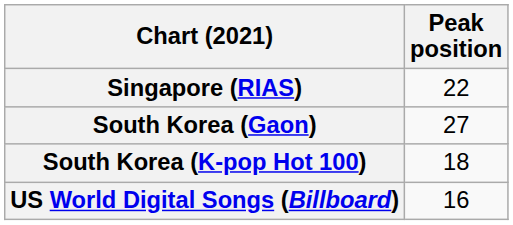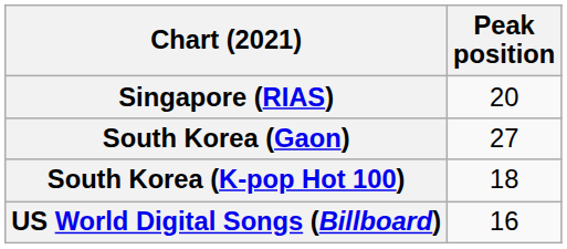Singapore (RIAS) | Peak position: 22 -> 20
